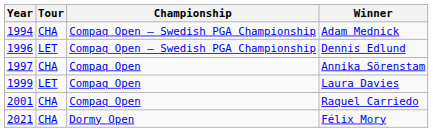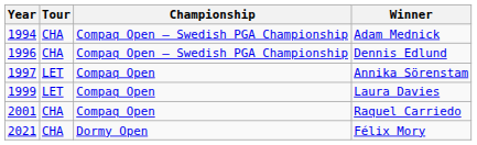Dennis Edlund | Tour: LET -> CHA
Annika Sörenstam | Tour: CHA -> LET
